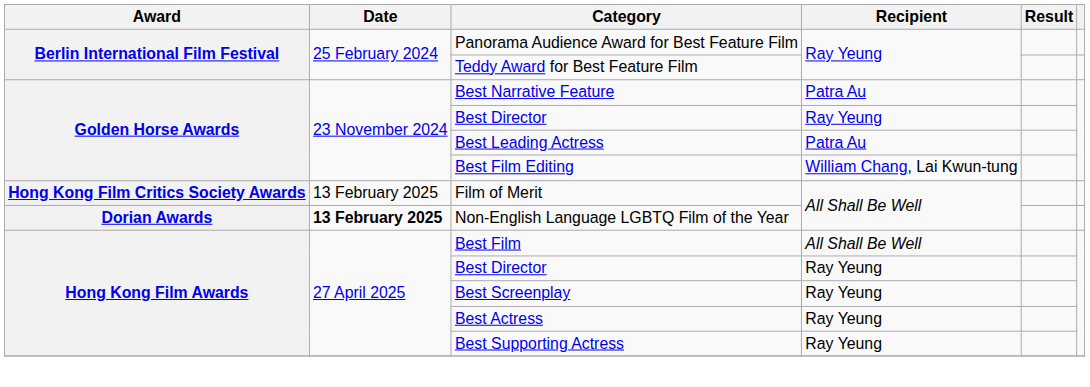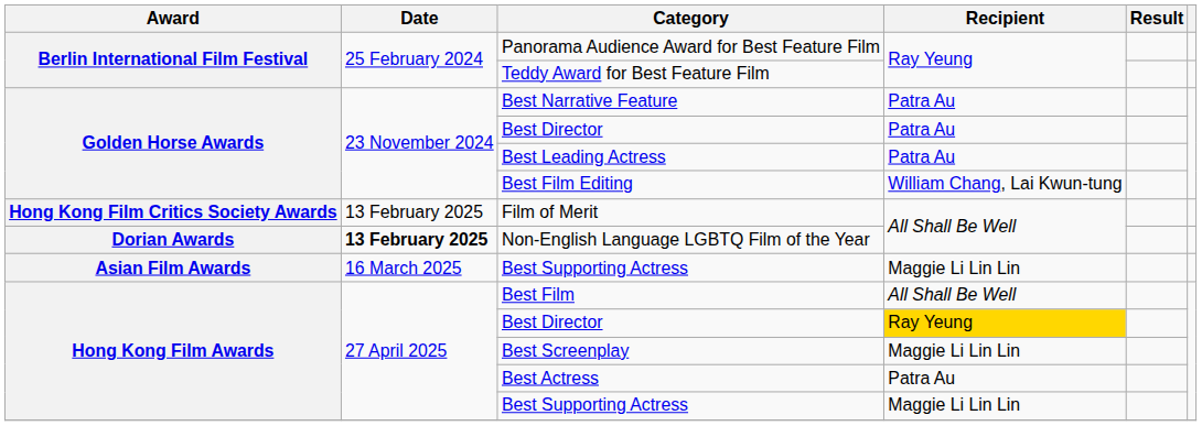Golden Horse Awards / Best Director | Recipient: Ray Yeung -> Patra Au
+ row: Asian Film Awards | 16 March 2025 | Best Supporting Actress | Maggie Li Lin Lin
Hong Kong Film Awards / Best Director | Recipient: no background -> gold background
Best Screenplay | Recipient: Ray Yeung -> Maggie Li Lin Lin
Best Actress | Recipient: Ray Yeung -> Patra Au
Hong Kong Film Awards / Best Supporting Actress | Recipient: Ray Yeung -> Maggie Li Lin Lin
